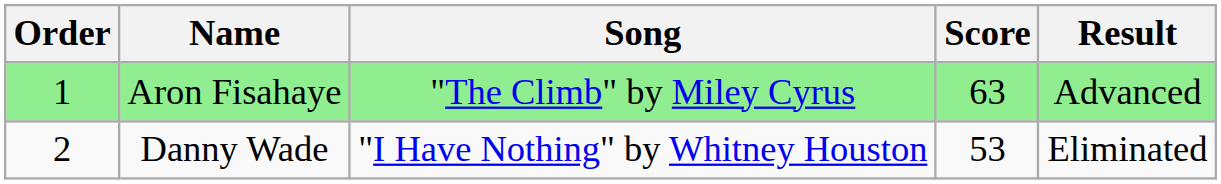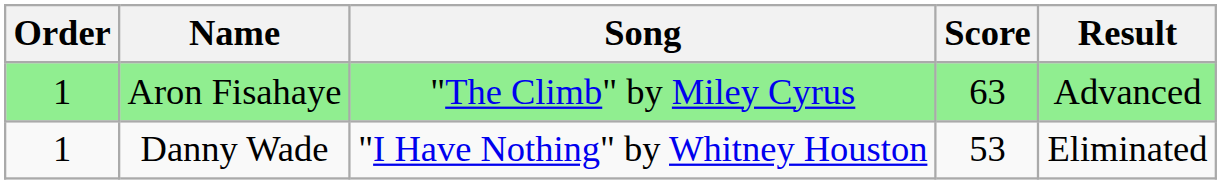Danny Wade | Order: 2 -> 1
